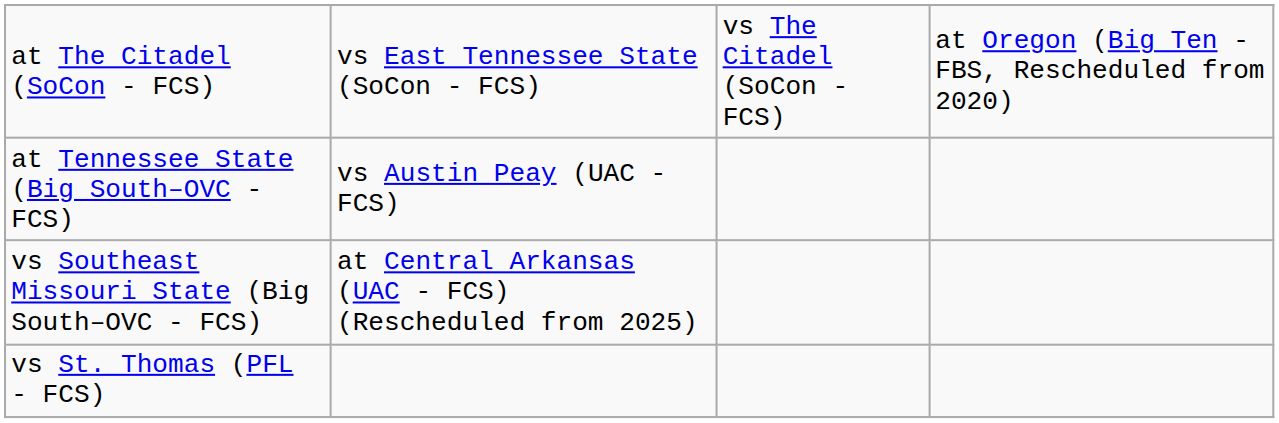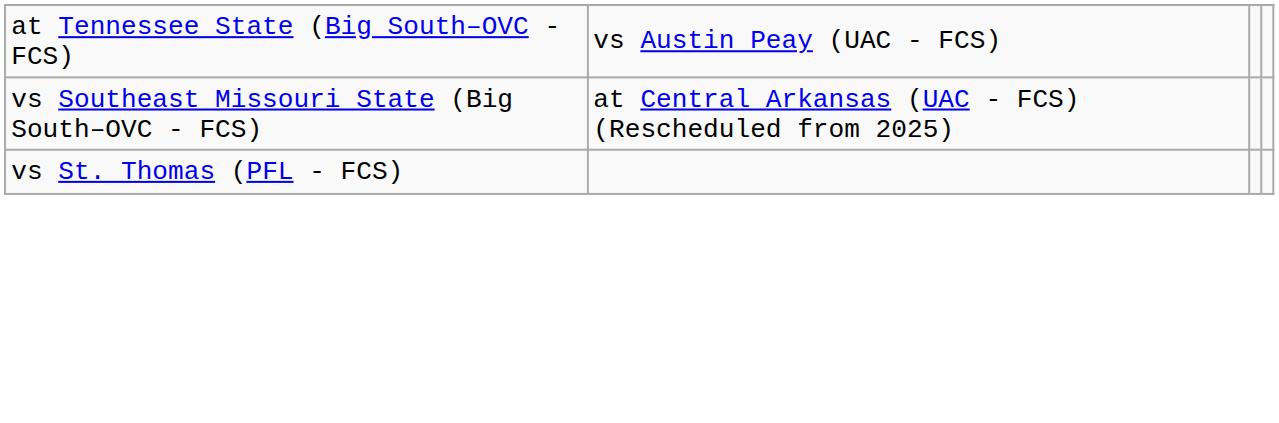- row: at The Citadel (SoCon - FCS) | vs East Tennessee State (SoCon - FCS) | vs The Citadel (SoCon - FCS) | at Oregon (Big Ten - FBS, Rescheduled from 2020)
